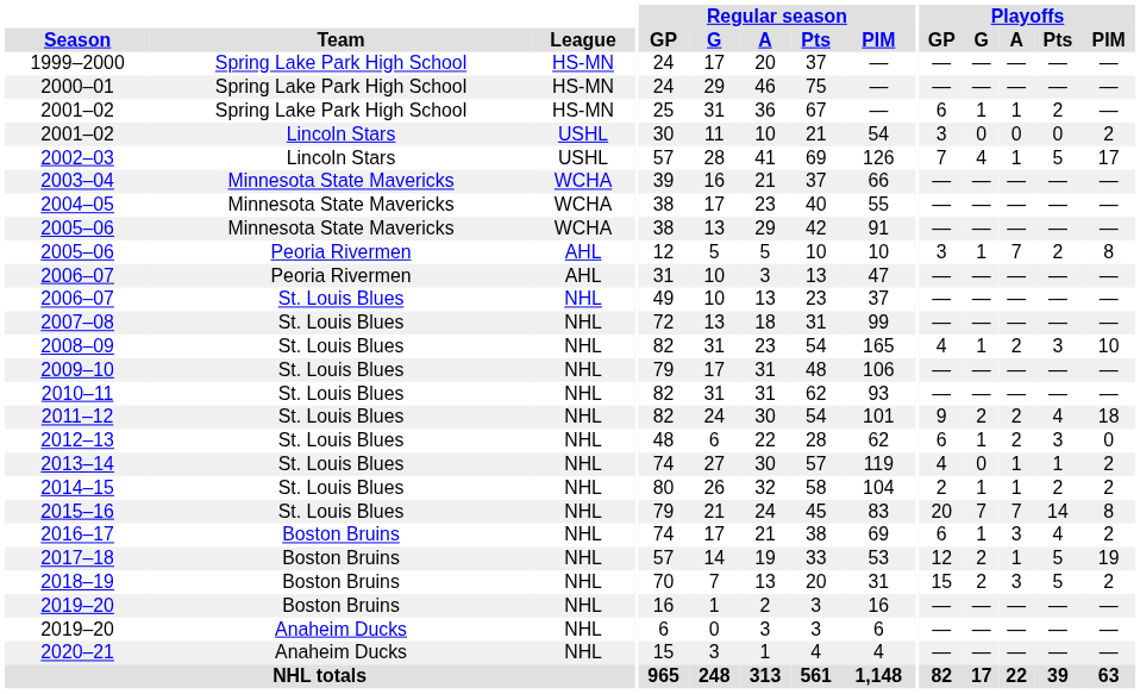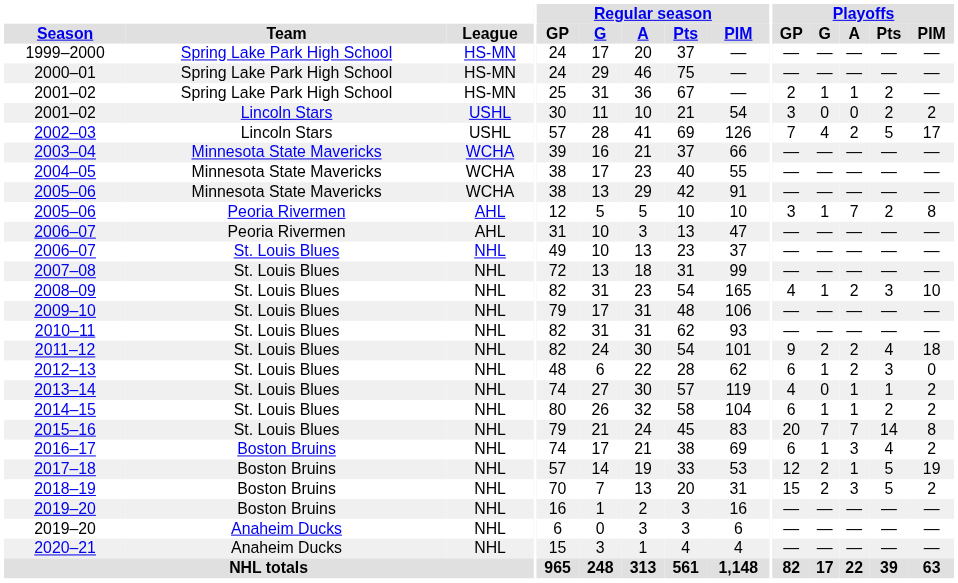2001–02 / Spring Lake Park High School | Playoffs / GP: 6 -> 2
2001–02 / Lincoln Stars | Playoffs / Pts: 0 -> 2
2002–03 | Playoffs / A: 1 -> 2
2014–15 | Playoffs / GP: 2 -> 6
